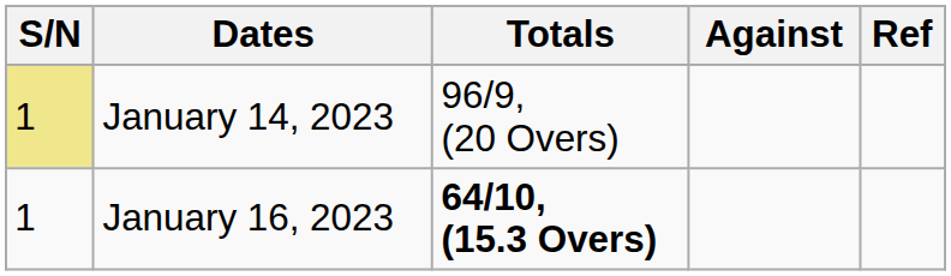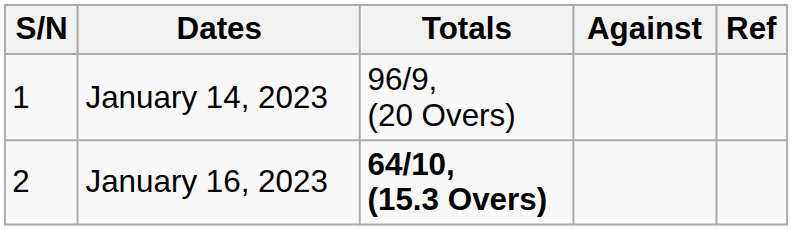January 14, 2023 | S/N: khaki background -> no background
January 16, 2023 | S/N: 1 -> 2
